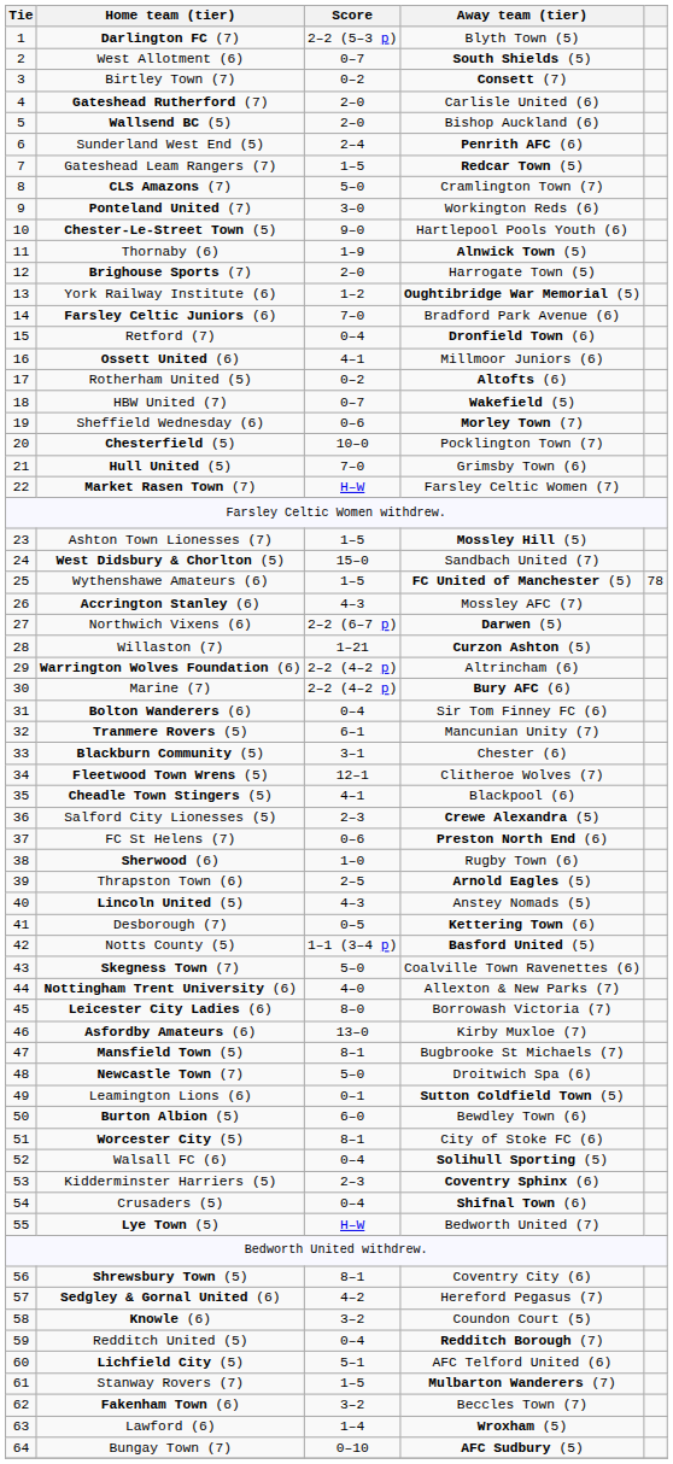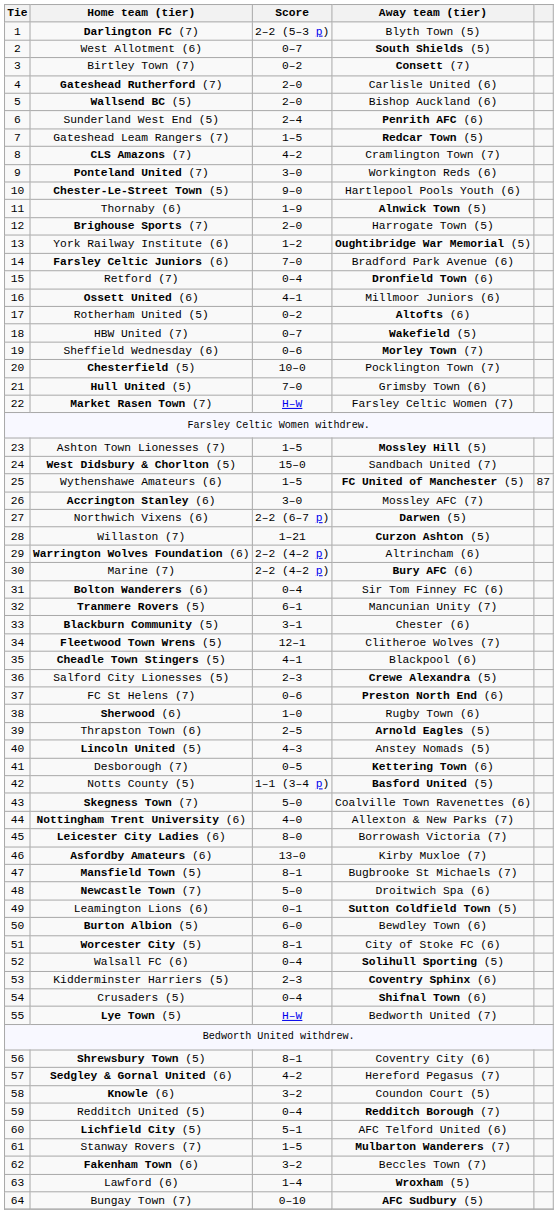CLS Amazons (7) | Score: 5–0 -> 4–2
Wythenshawe Amateurs (6) | column 5: 78 -> 87
Accrington Stanley (6) | Score: 4–3 -> 3–0
